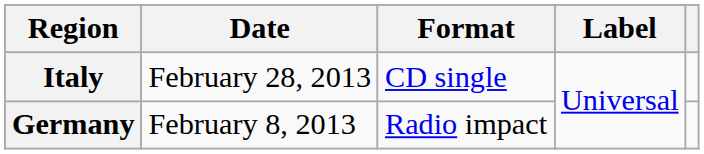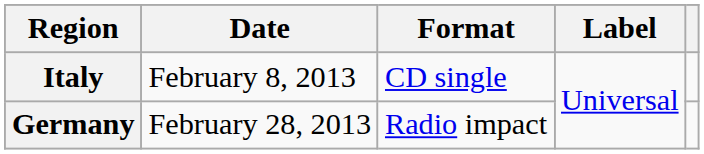Italy | Date: February 28, 2013 -> February 8, 2013
Germany | Date: February 8, 2013 -> February 28, 2013
